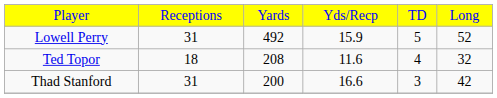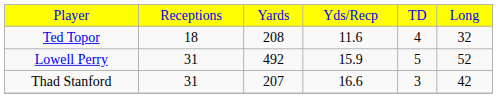rows swapped: Lowell Perry <-> Ted Topor
Thad Stanford | column 3: 200 -> 207
